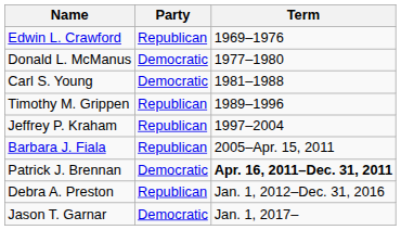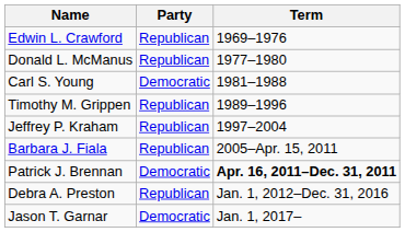Donald L. McManus | Party: Democratic -> Republican
